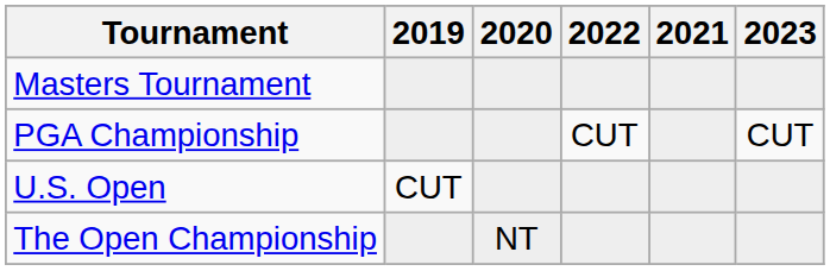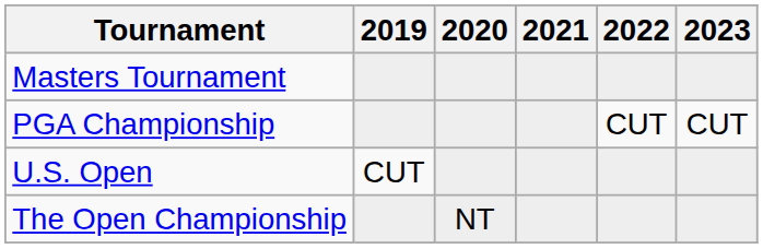columns swapped: 2021 <-> 2022
